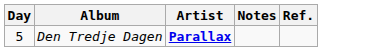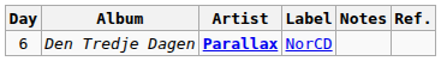+ column: Label | NorCD
Den Tredje Dagen | Day: 5 -> 6
